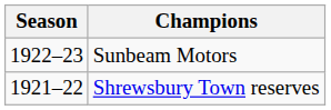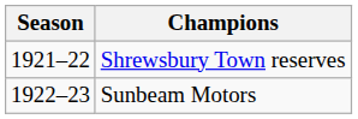rows swapped: Shrewsbury Town reserves <-> Sunbeam Motors
